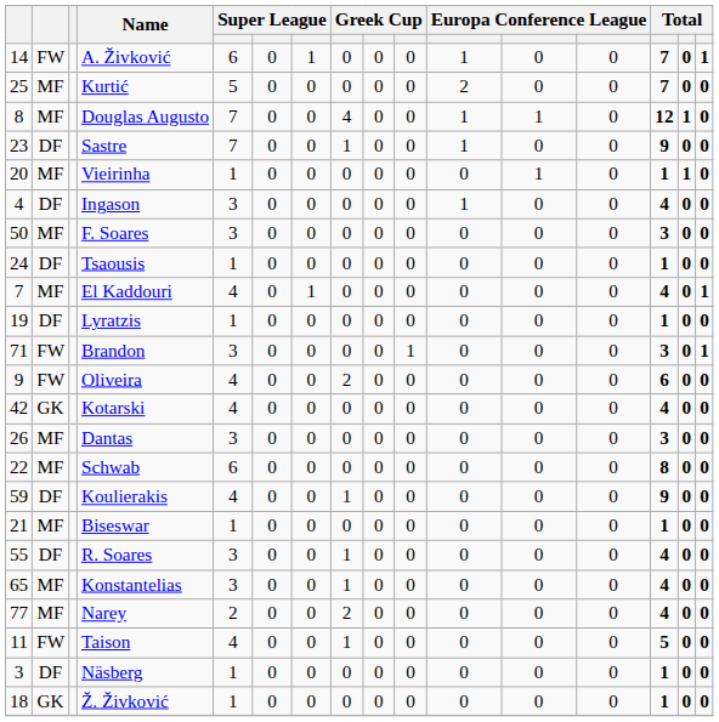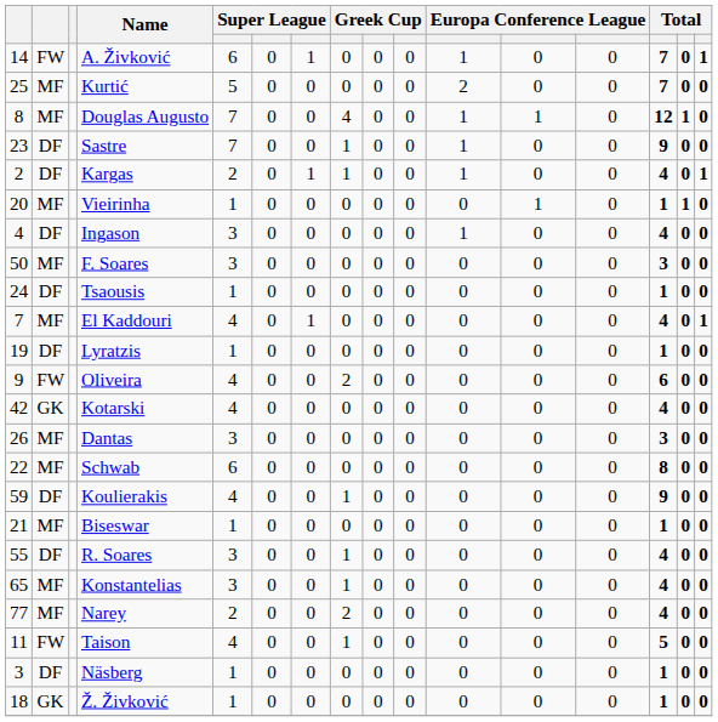+ row: 2 | DF | Kargas | 2 | 0 | 1 | 1 | 0 | 0 | 1 | 0 | 0 | 4 | 0 | 1
- row: 71 | FW | Brandon | 3 | 0 | 0 | 0 | 0 | 1 | 0 | 0 | 0 | 3 | 0 | 1
